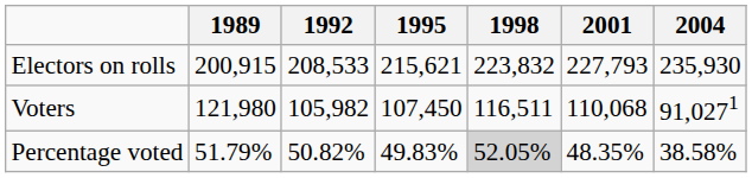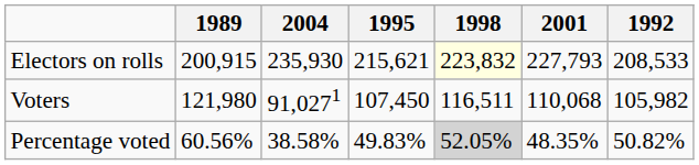columns swapped: 1992 <-> 2004
Electors on rolls | 1998: no background -> lightyellow background
Percentage voted | 1989: 51.79% -> 60.56%
